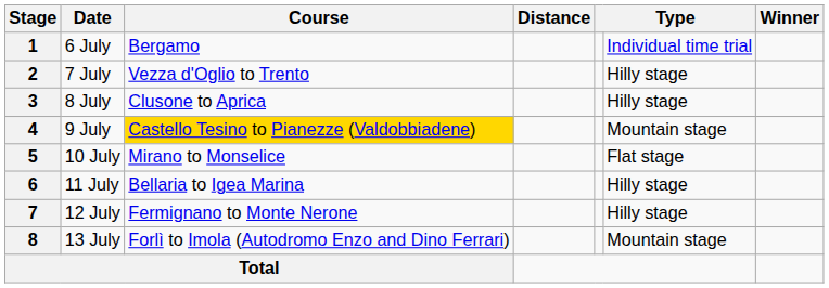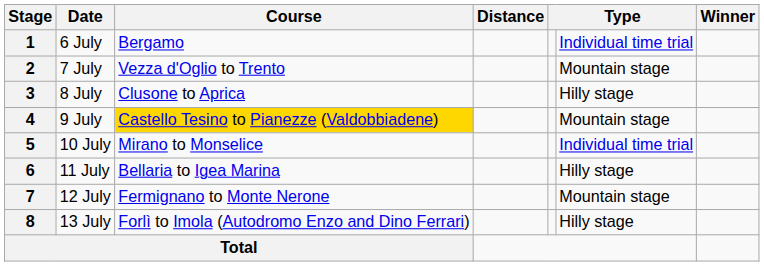2 | column 6: Hilly stage -> Mountain stage
5 | column 6: Flat stage -> Individual time trial
7 | column 6: Hilly stage -> Mountain stage
8 | column 6: Mountain stage -> Hilly stage
